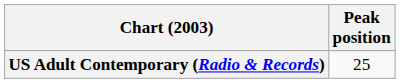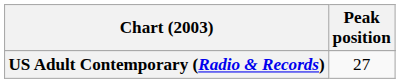US Adult Contemporary (Radio & Records) | Peak position: 25 -> 27
